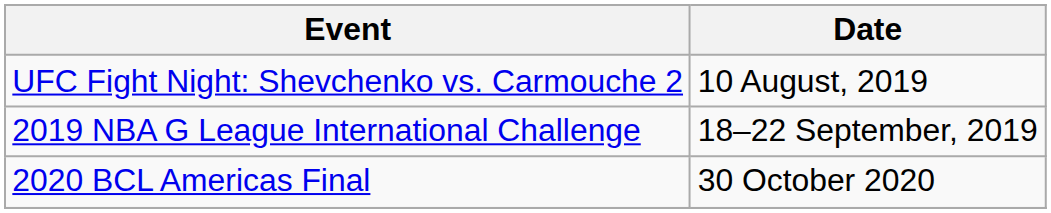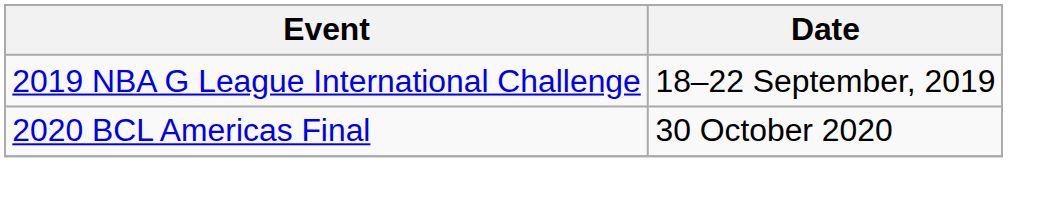- row: UFC Fight Night: Shevchenko vs. Carmouche 2 | 10 August, 2019
